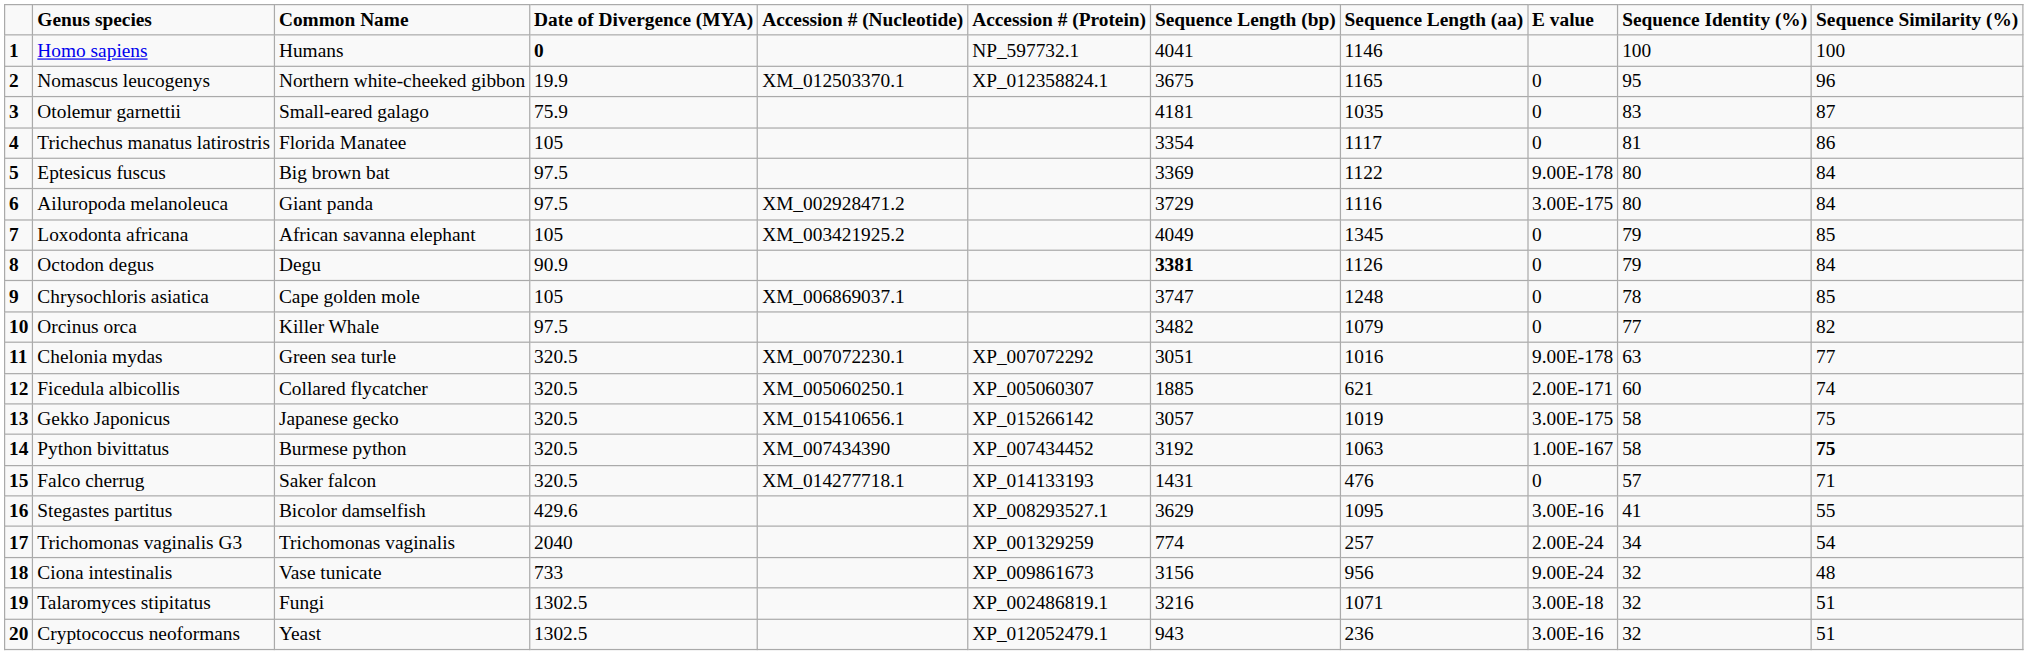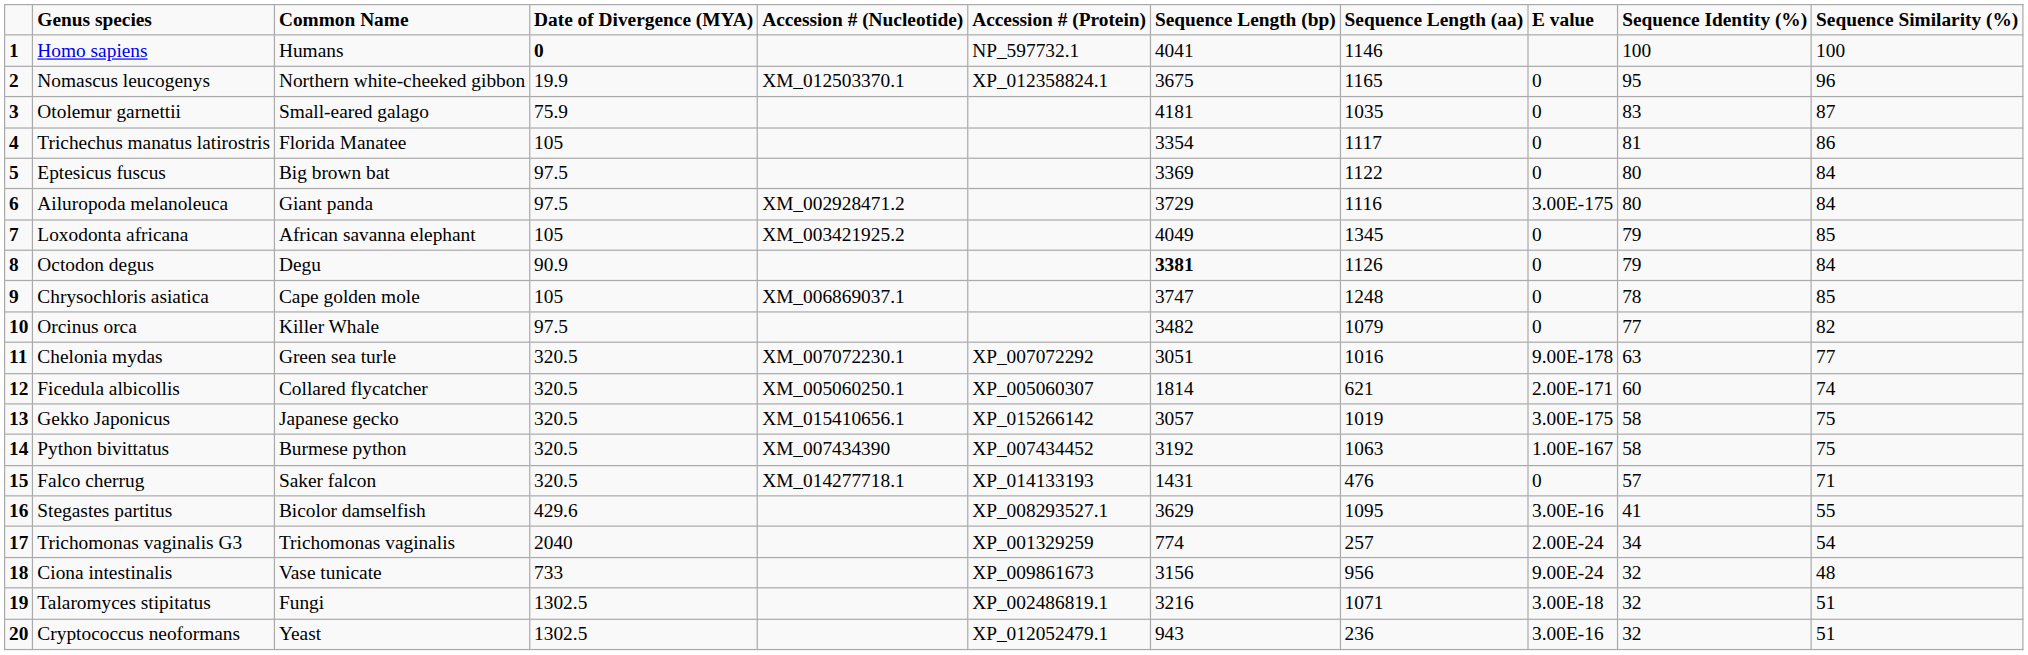Eptesicus fuscus | E value: 9.00E-178 -> 0
Ficedula albicollis | Sequence Length (bp): 1885 -> 1814
Python bivittatus | Sequence Similarity (%): bold -> normal
